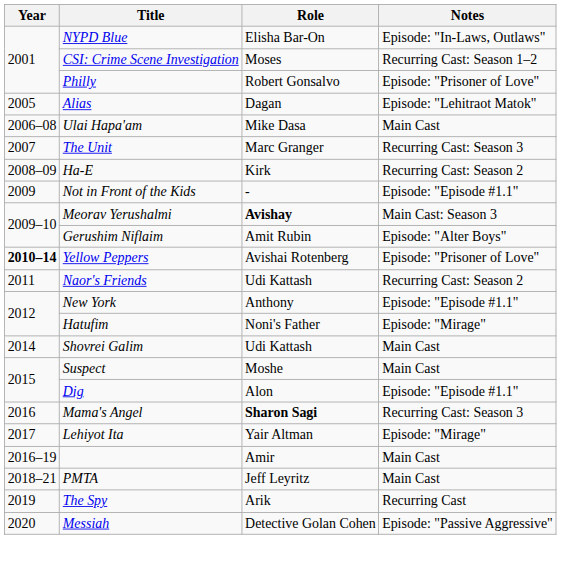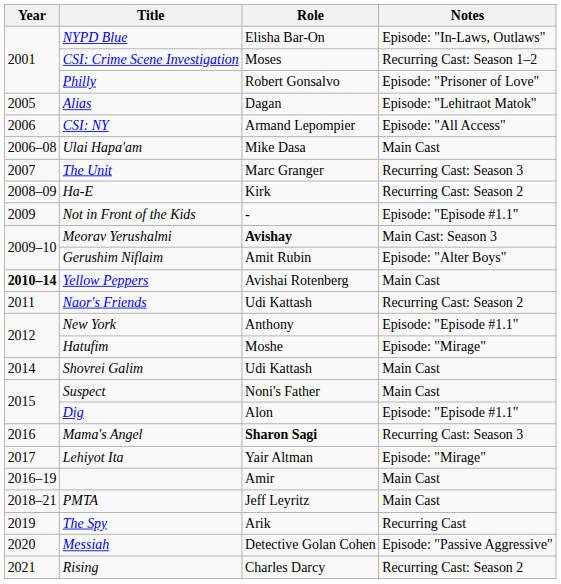+ row: 2006 | CSI: NY | Armand Lepompier | Episode: "All Access"
Yellow Peppers | Notes: Episode: "Prisoner of Love" -> Main Cast
Hatufim | Role: Noni's Father -> Moshe
Suspect | Role: Moshe -> Noni's Father
+ row: 2021 | Rising | Charles Darcy | Recurring Cast: Season 2
